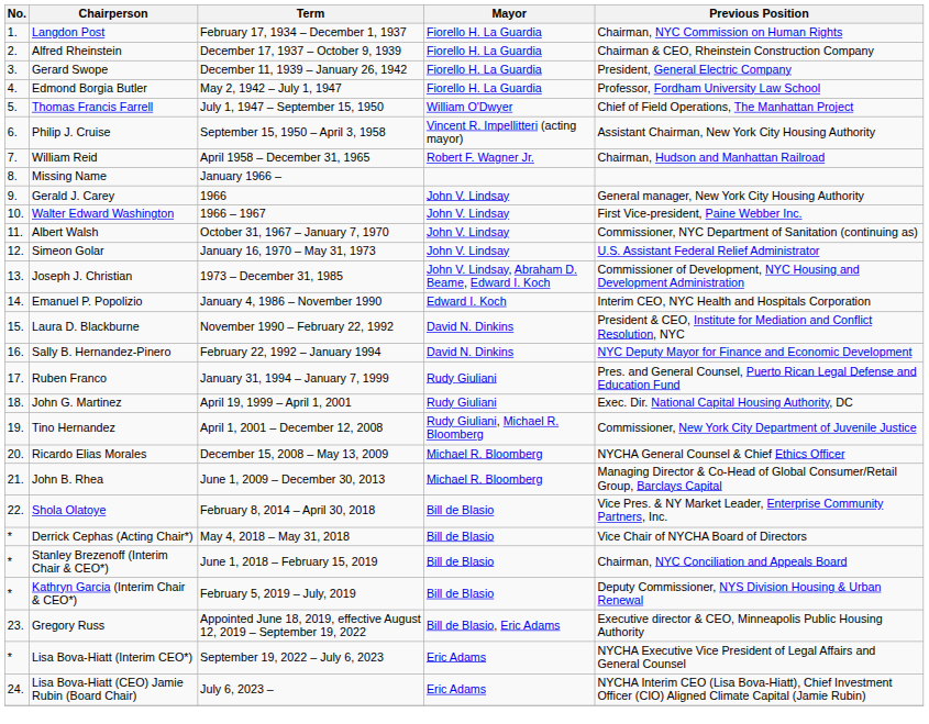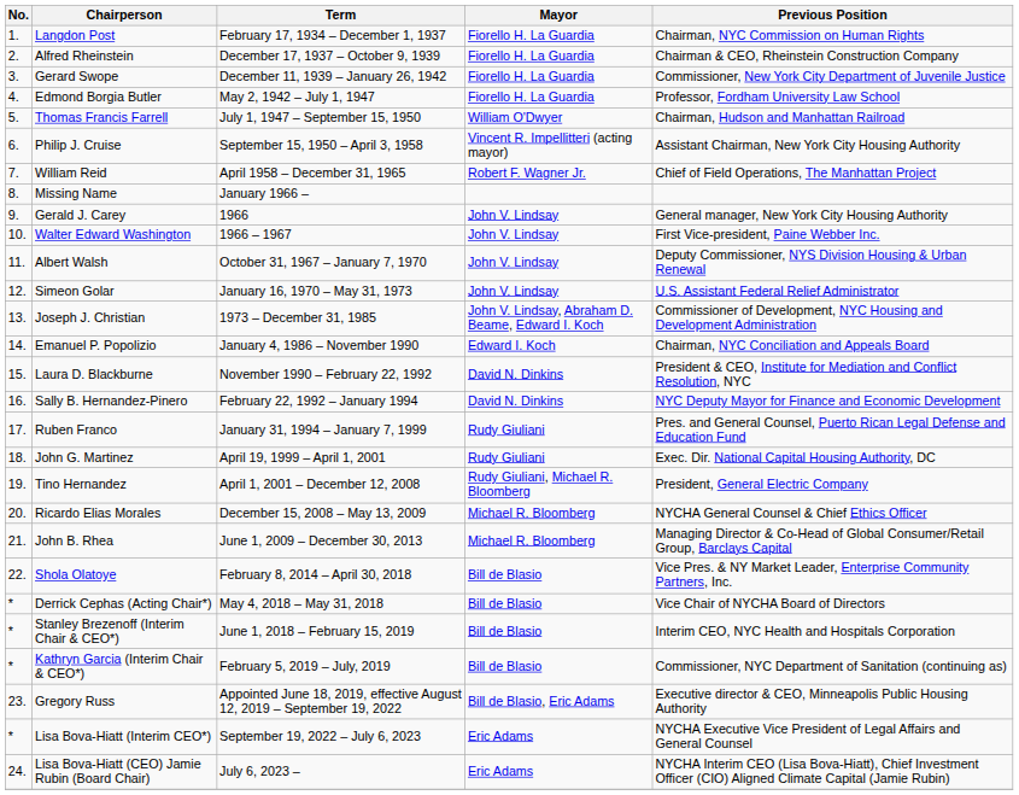Gerard Swope | Previous Position: President, General Electric Company -> Commissioner, New York City Department of Juvenile Justice
Thomas Francis Farrell | Previous Position: Chief of Field Operations, The Manhattan Project -> Chairman, Hudson and Manhattan Railroad
William Reid | Previous Position: Chairman, Hudson and Manhattan Railroad -> Chief of Field Operations, The Manhattan Project
Albert Walsh | Previous Position: Commissioner, NYC Department of Sanitation (continuing as) -> Deputy Commissioner, NYS Division Housing & Urban Renewal
Emanuel P. Popolizio | Previous Position: Interim CEO, NYC Health and Hospitals Corporation -> Chairman, NYC Conciliation and Appeals Board
Tino Hernandez | Previous Position: Commissioner, New York City Department of Juvenile Justice -> President, General Electric Company
Stanley Brezenoff (Interim Chair & CEO*) | Previous Position: Chairman, NYC Conciliation and Appeals Board -> Interim CEO, NYC Health and Hospitals Corporation
Kathryn Garcia (Interim Chair & CEO*) | Previous Position: Deputy Commissioner, NYS Division Housing & Urban Renewal -> Commissioner, NYC Department of Sanitation (continuing as)
